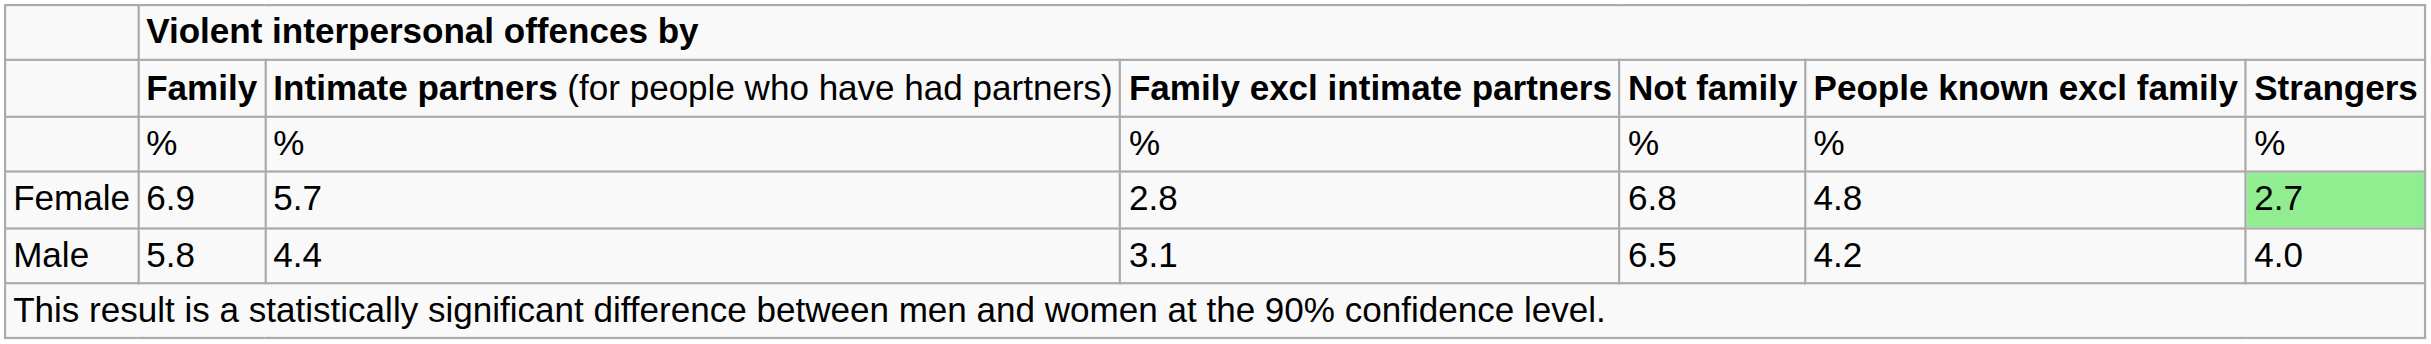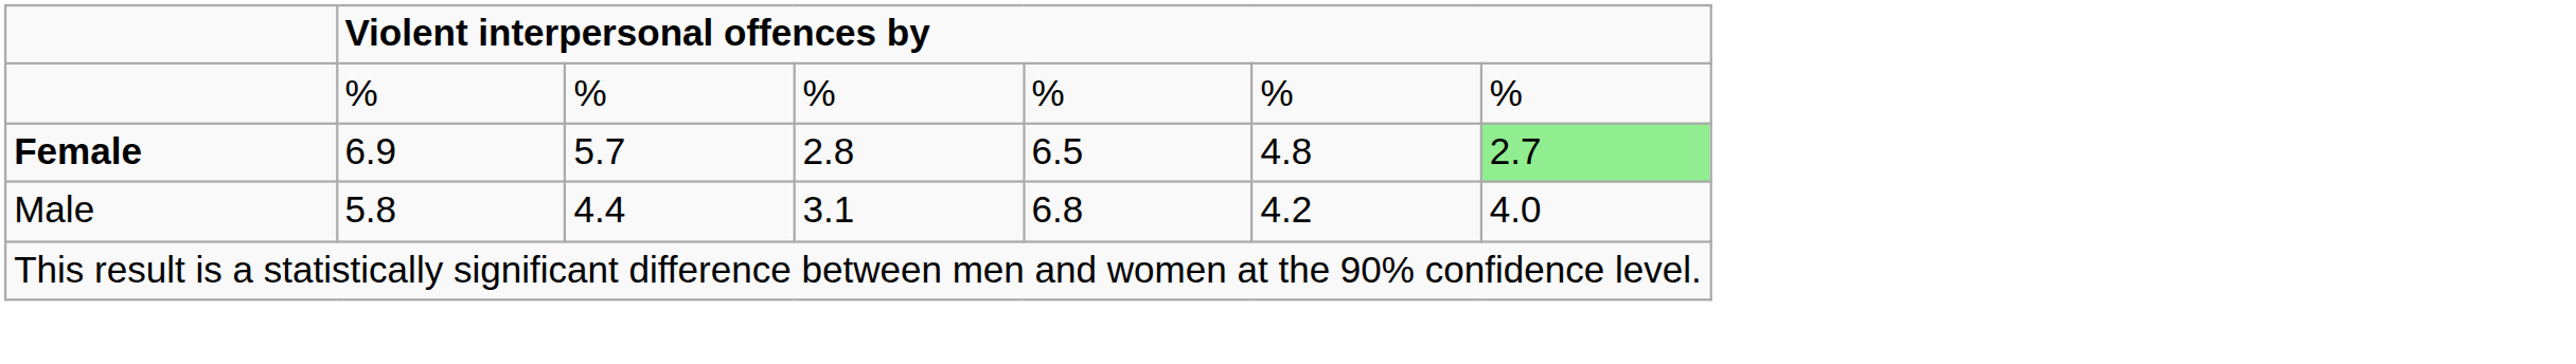- row: Family | Intimate partners (for people who have had partners) | Family excl intimate partners | Not family | People known excl family | Strangers
6.9 | column 1: normal -> bold
6.9 | column 5: 6.8 -> 6.5
5.8 | column 5: 6.5 -> 6.8
